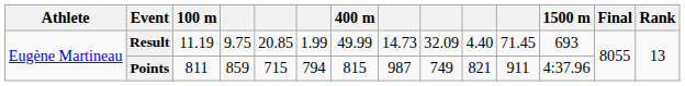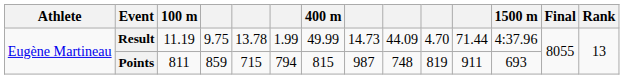Result | column 5: 20.85 -> 13.78
Result | column 9: 32.09 -> 44.09
Result | column 10: 4.40 -> 4.70
Result | column 11: 71.45 -> 71.44
Result | 1500 m: 693 -> 4:37.96
Points | column 9: 749 -> 748
Points | column 10: 821 -> 819
Points | 1500 m: 4:37.96 -> 693
